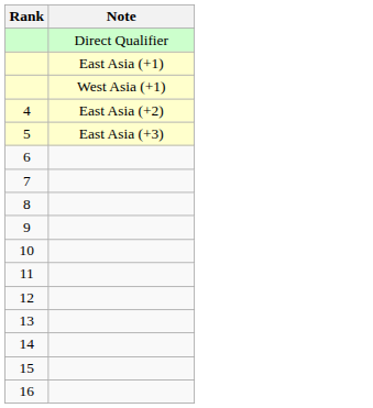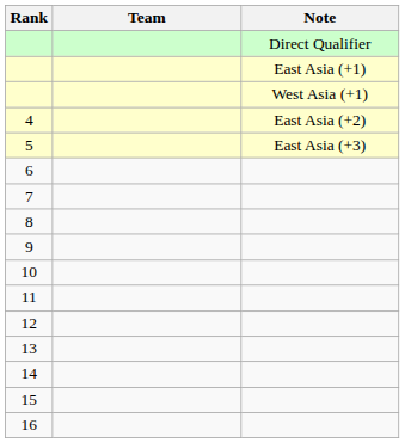+ column: Team
